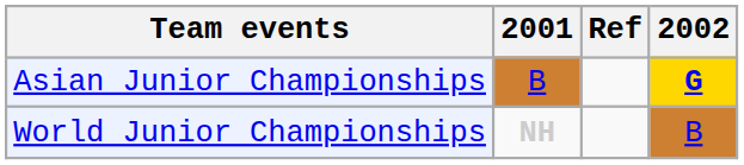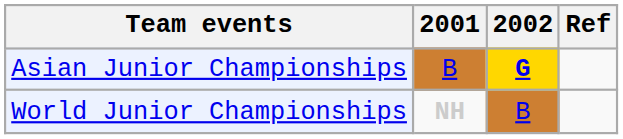columns swapped: 2002 <-> Ref
